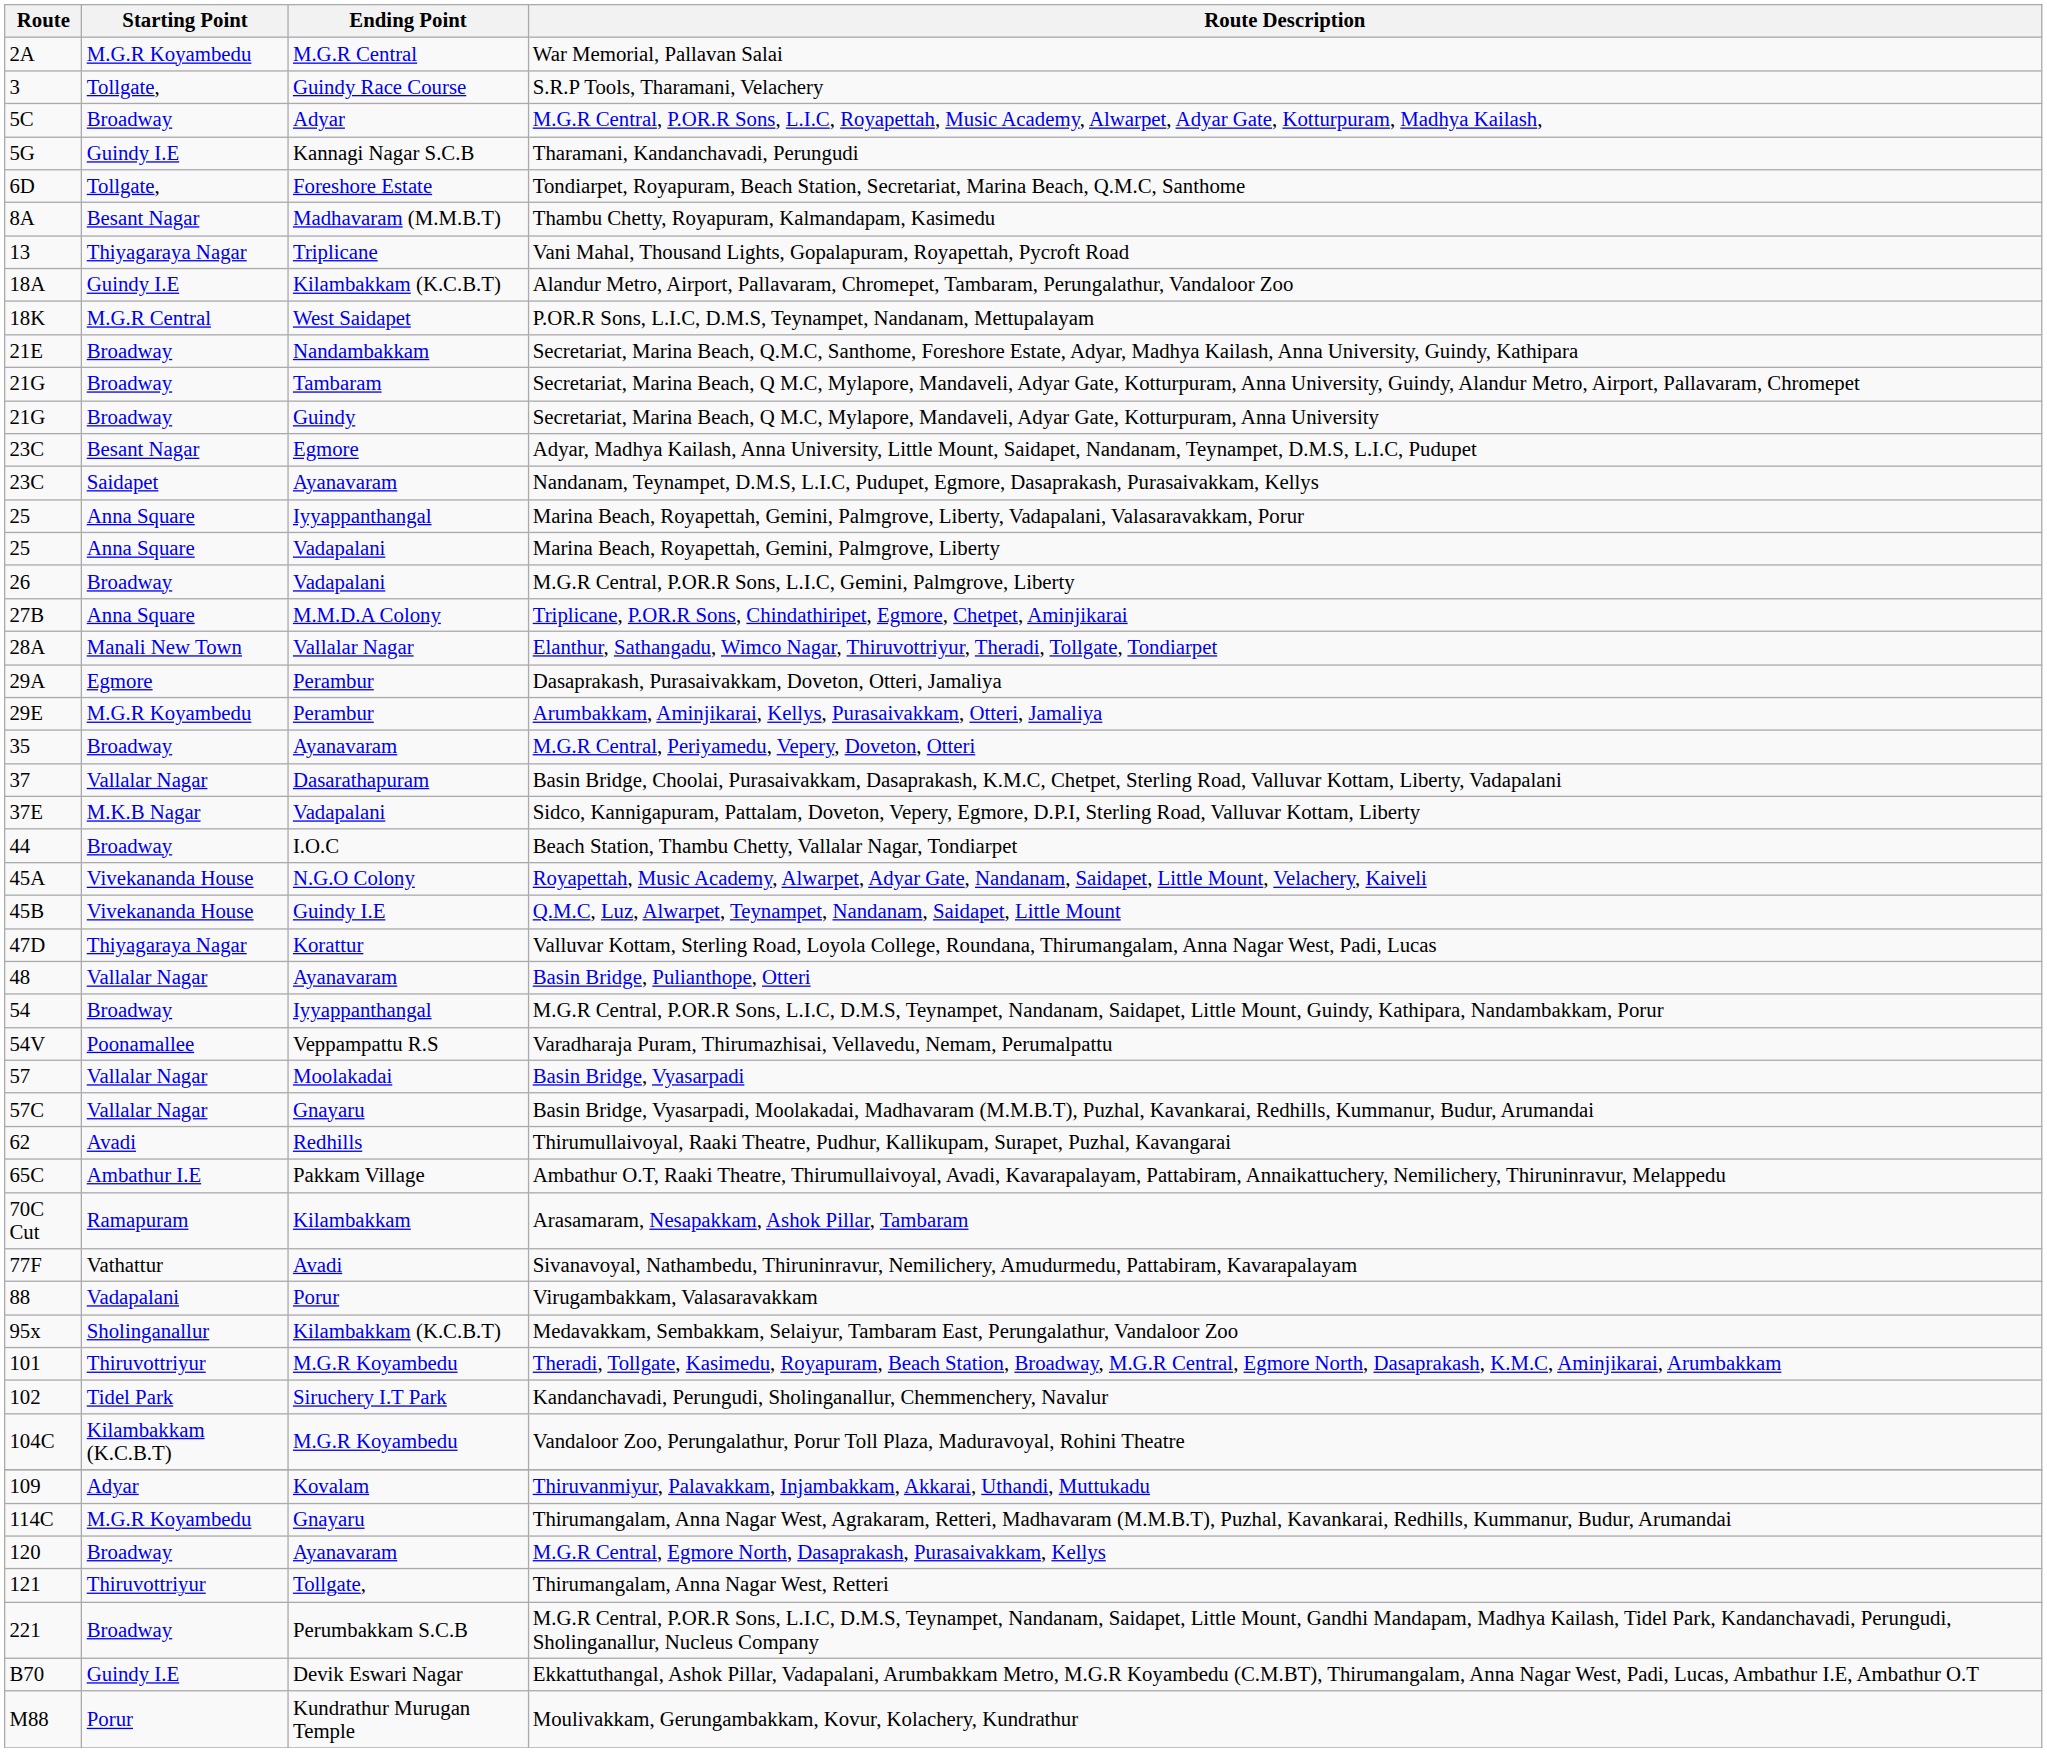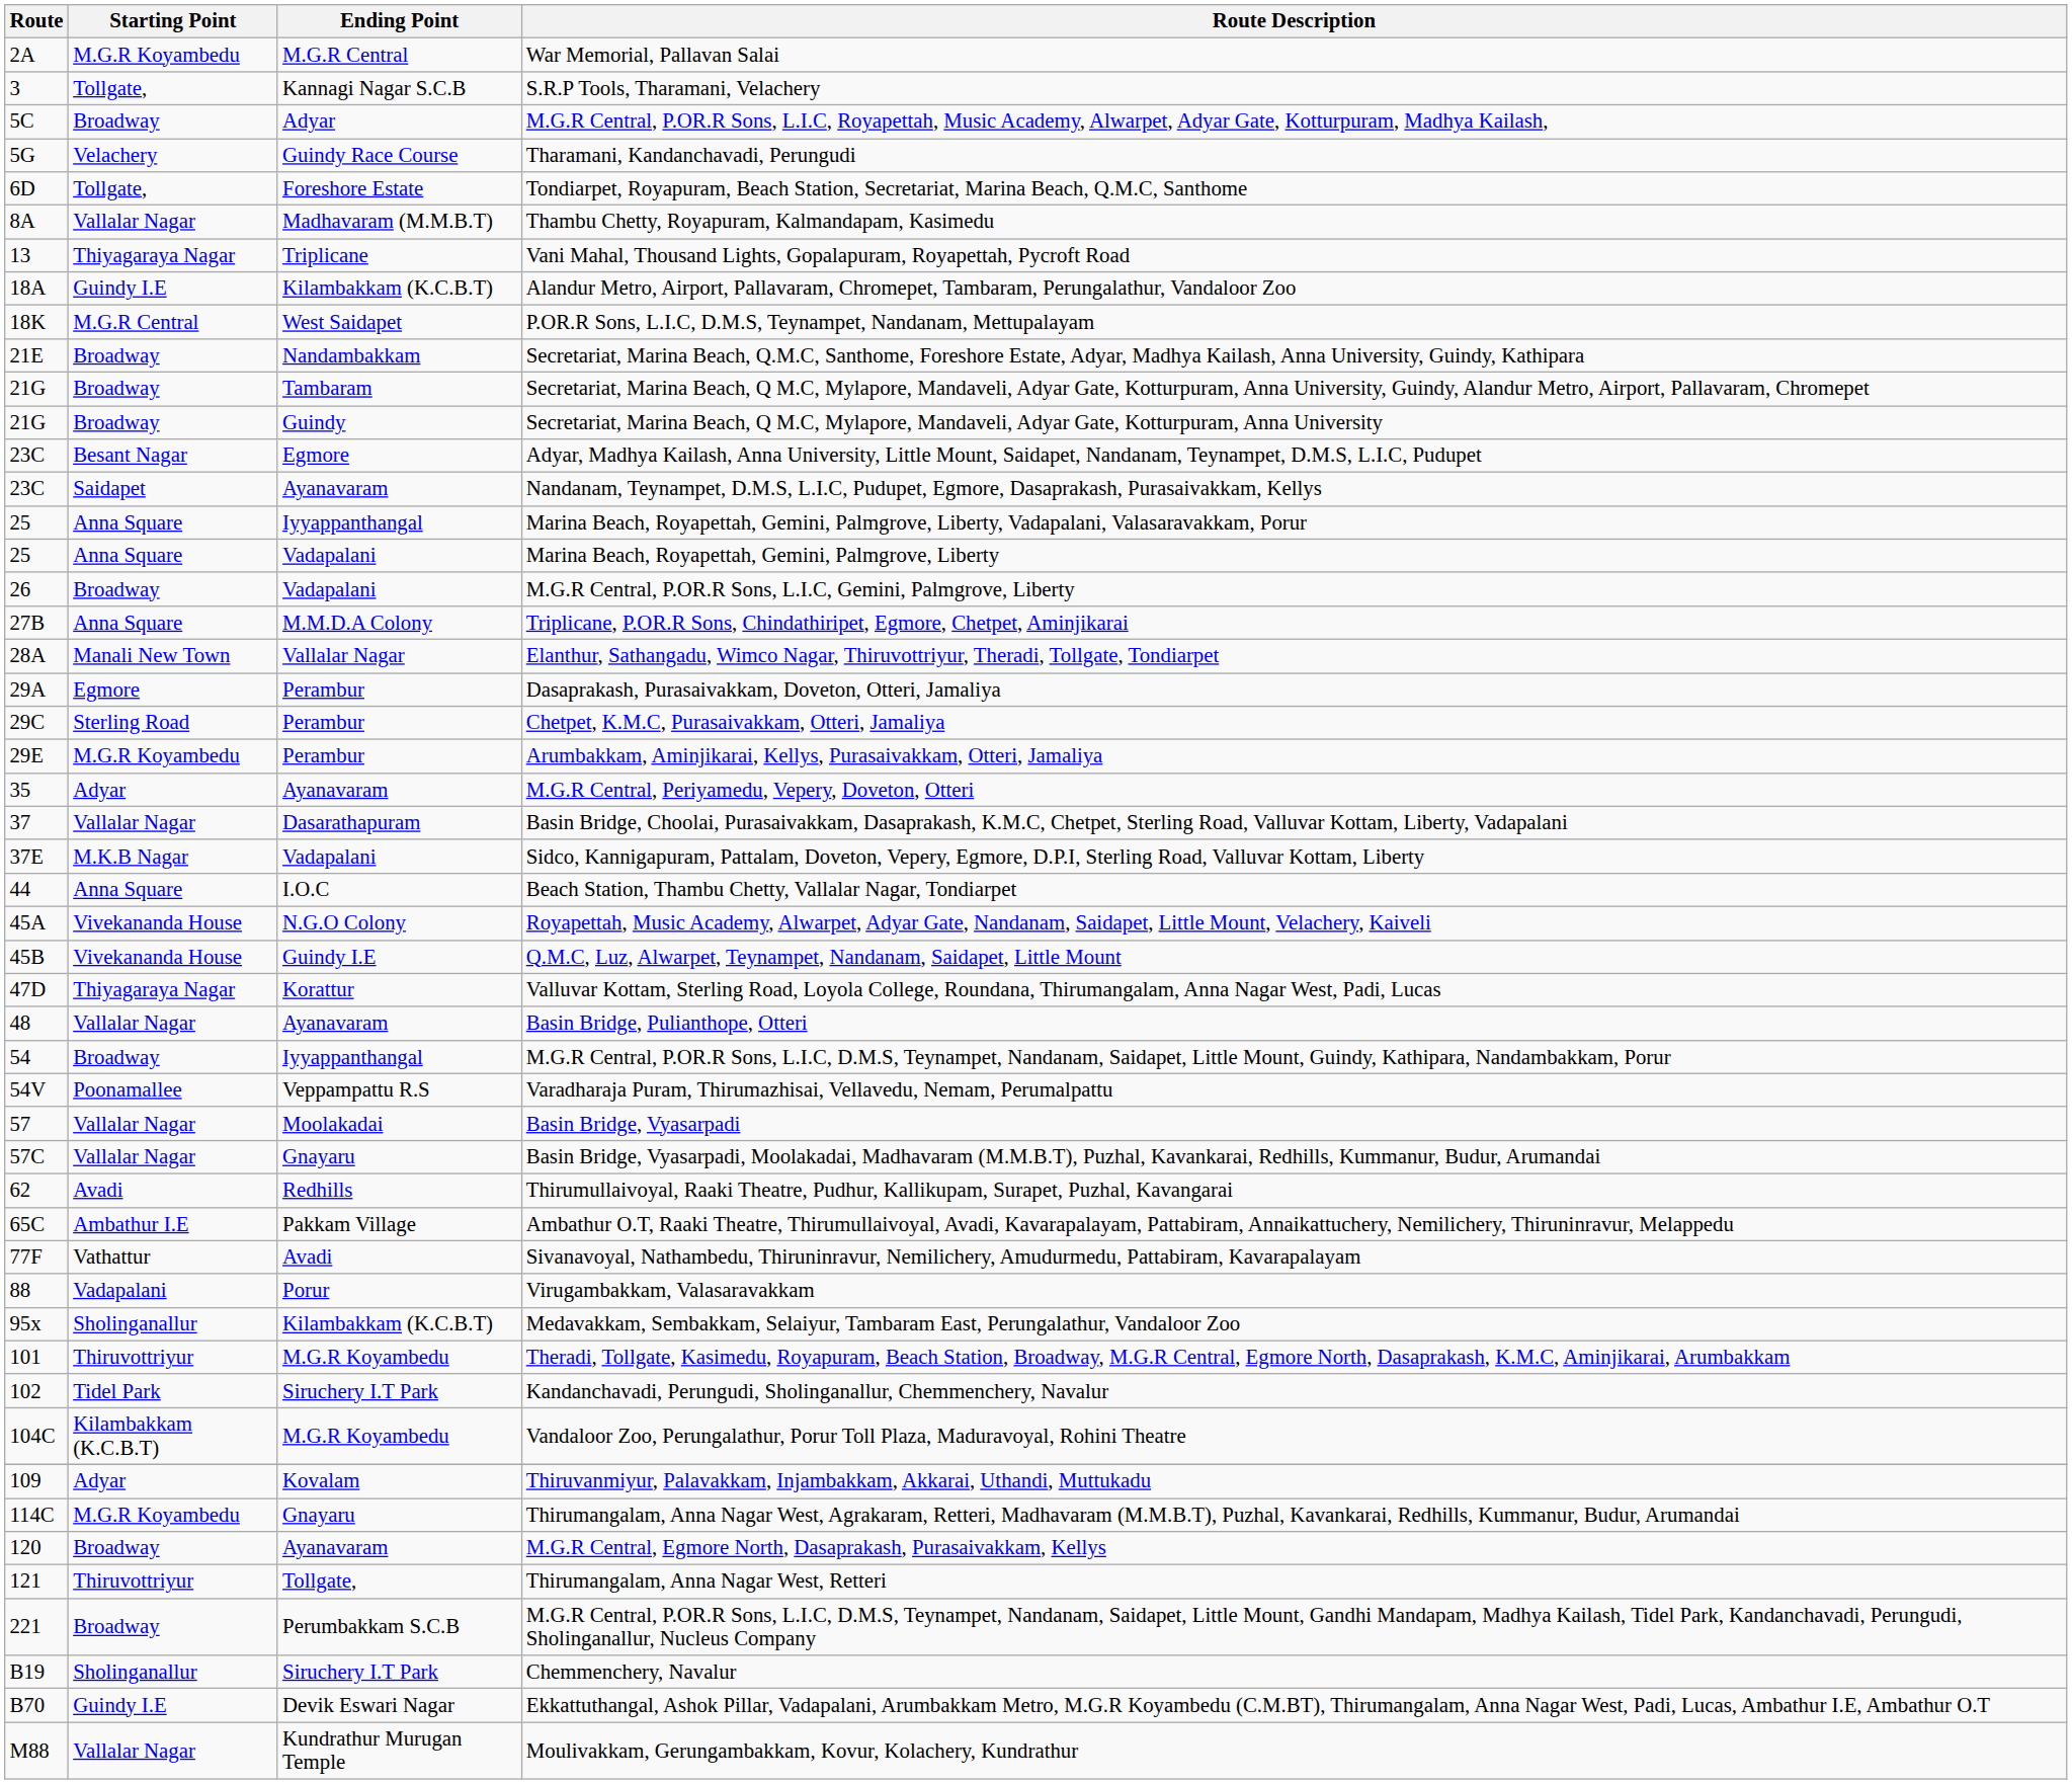S.R.P Tools, Tharamani, Velachery | Ending Point: Guindy Race Course -> Kannagi Nagar S.C.B
Tharamani, Kandanchavadi, Perungudi | Starting Point: Guindy I.E -> Velachery
Tharamani, Kandanchavadi, Perungudi | Ending Point: Kannagi Nagar S.C.B -> Guindy Race Course
Thambu Chetty, Royapuram, Kalmandapam, Kasimedu | Starting Point: Besant Nagar -> Vallalar Nagar
+ row: 29C | Sterling Road | Perambur | Chetpet, K.M.C, Purasaivakkam, Otteri, Jamaliya
M.G.R Central, Periyamedu, Vepery, Doveton, Otteri | Starting Point: Broadway -> Adyar
Beach Station, Thambu Chetty, Vallalar Nagar, Tondiarpet | Starting Point: Broadway -> Anna Square
- row: 70C Cut | Ramapuram | Kilambakkam | Arasamaram, Nesapakkam, Ashok Pillar, Tambaram
+ row: B19 | Sholinganallur | Siruchery I.T Park | Chemmenchery, Navalur
Moulivakkam, Gerungambakkam, Kovur, Kolachery, Kundrathur | Starting Point: Porur -> Vallalar Nagar
